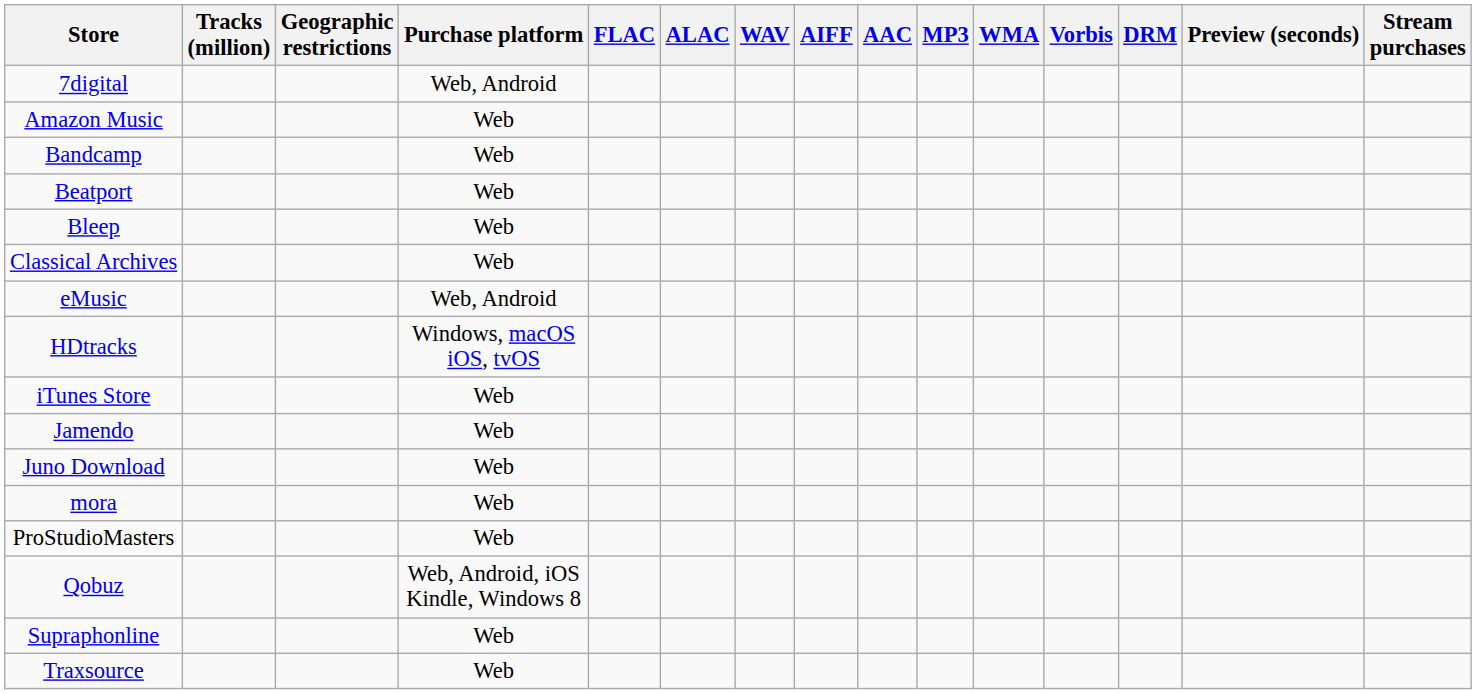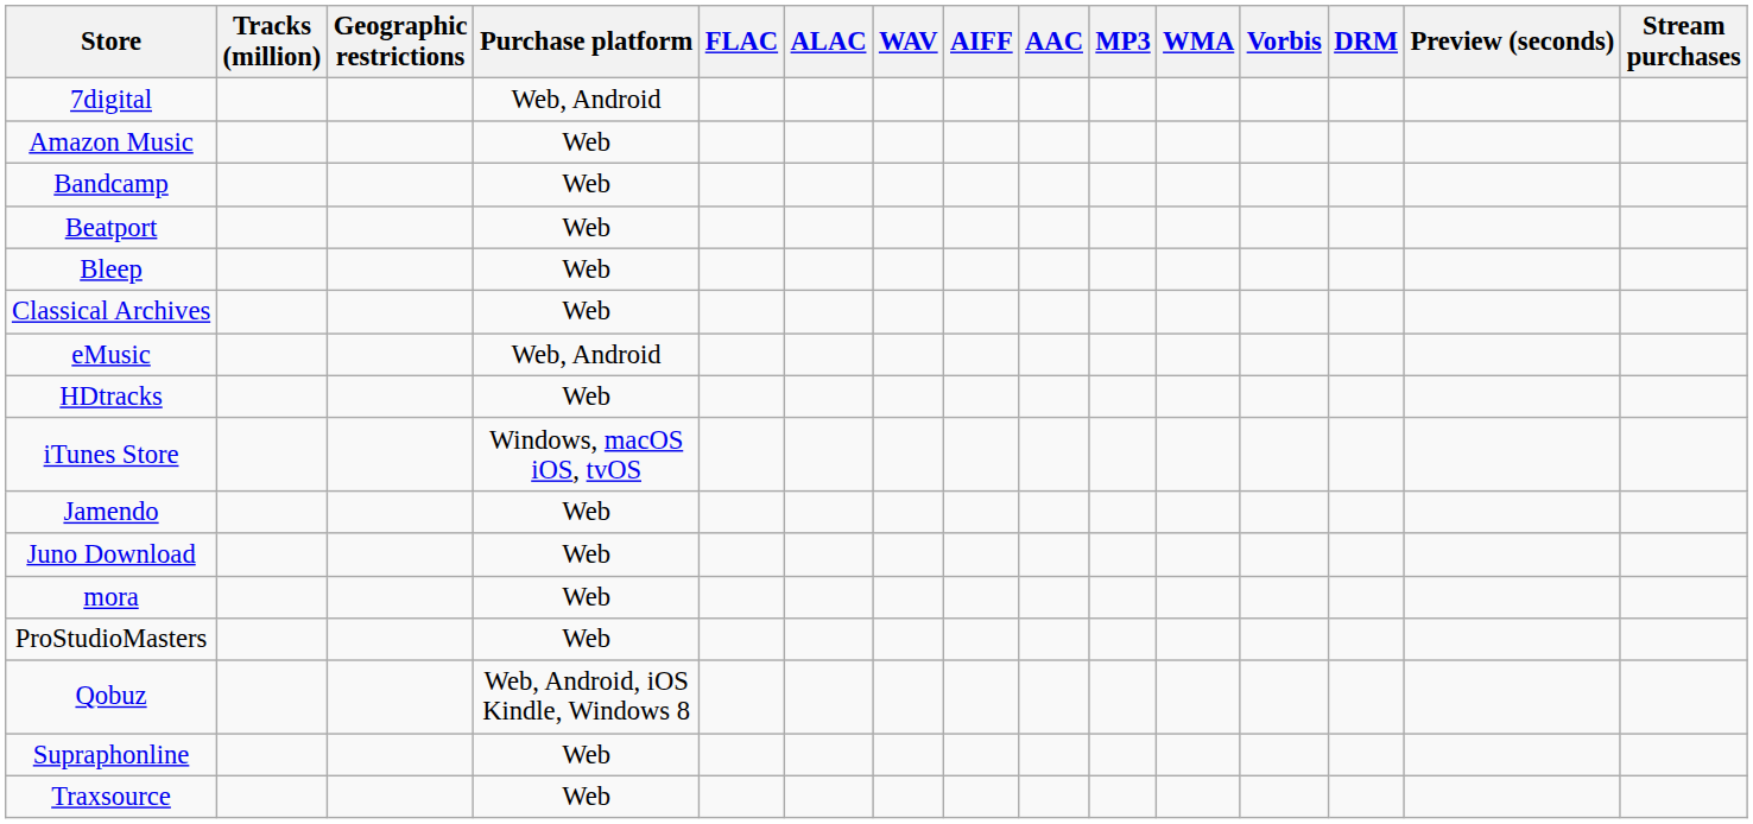HDtracks | Purchase platform: Windows, macOS iOS, tvOS -> Web
iTunes Store | Purchase platform: Web -> Windows, macOS iOS, tvOS
